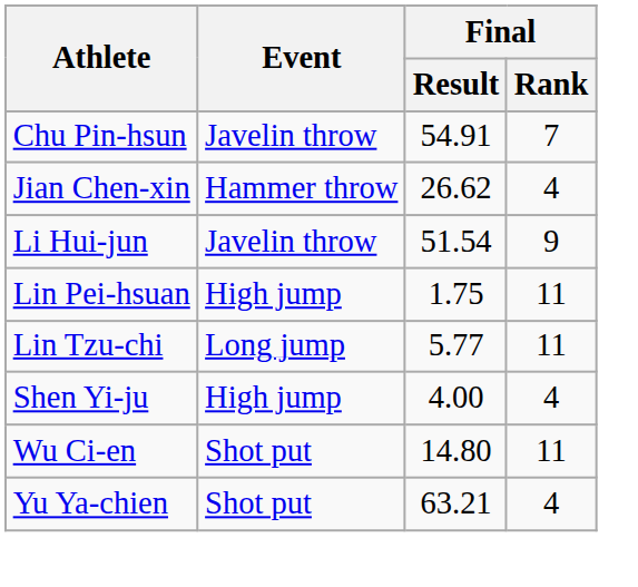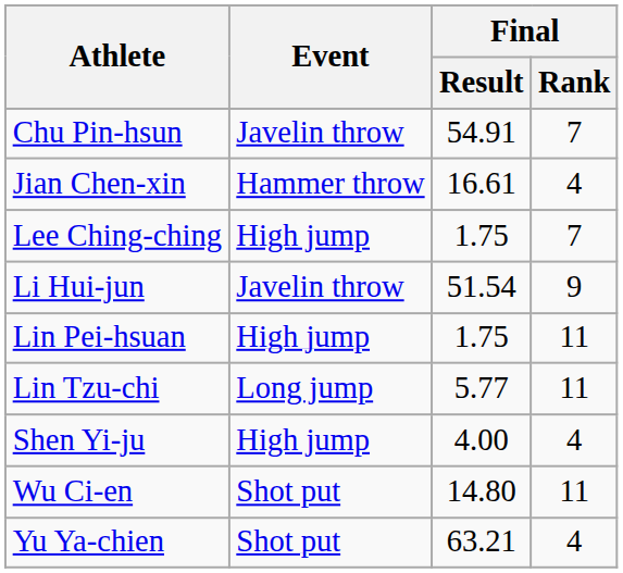Jian Chen-xin | Final / Result: 26.62 -> 16.61
+ row: Lee Ching-ching | High jump | 1.75 | 7
